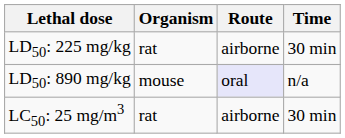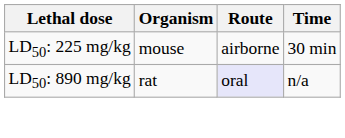LD50: 225 mg/kg | Organism: rat -> mouse
LD50: 890 mg/kg | Organism: mouse -> rat
- row: LC50: 25 mg/m3 | rat | airborne | 30 min
